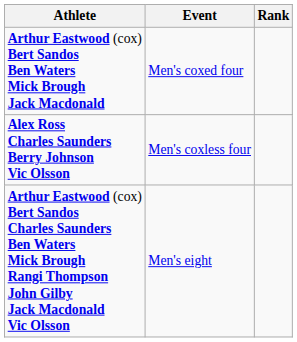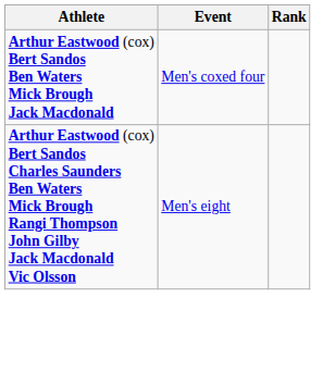- row: Alex Ross Charles Saunders Berry Johnson Vic Olsson | Men's coxless four
